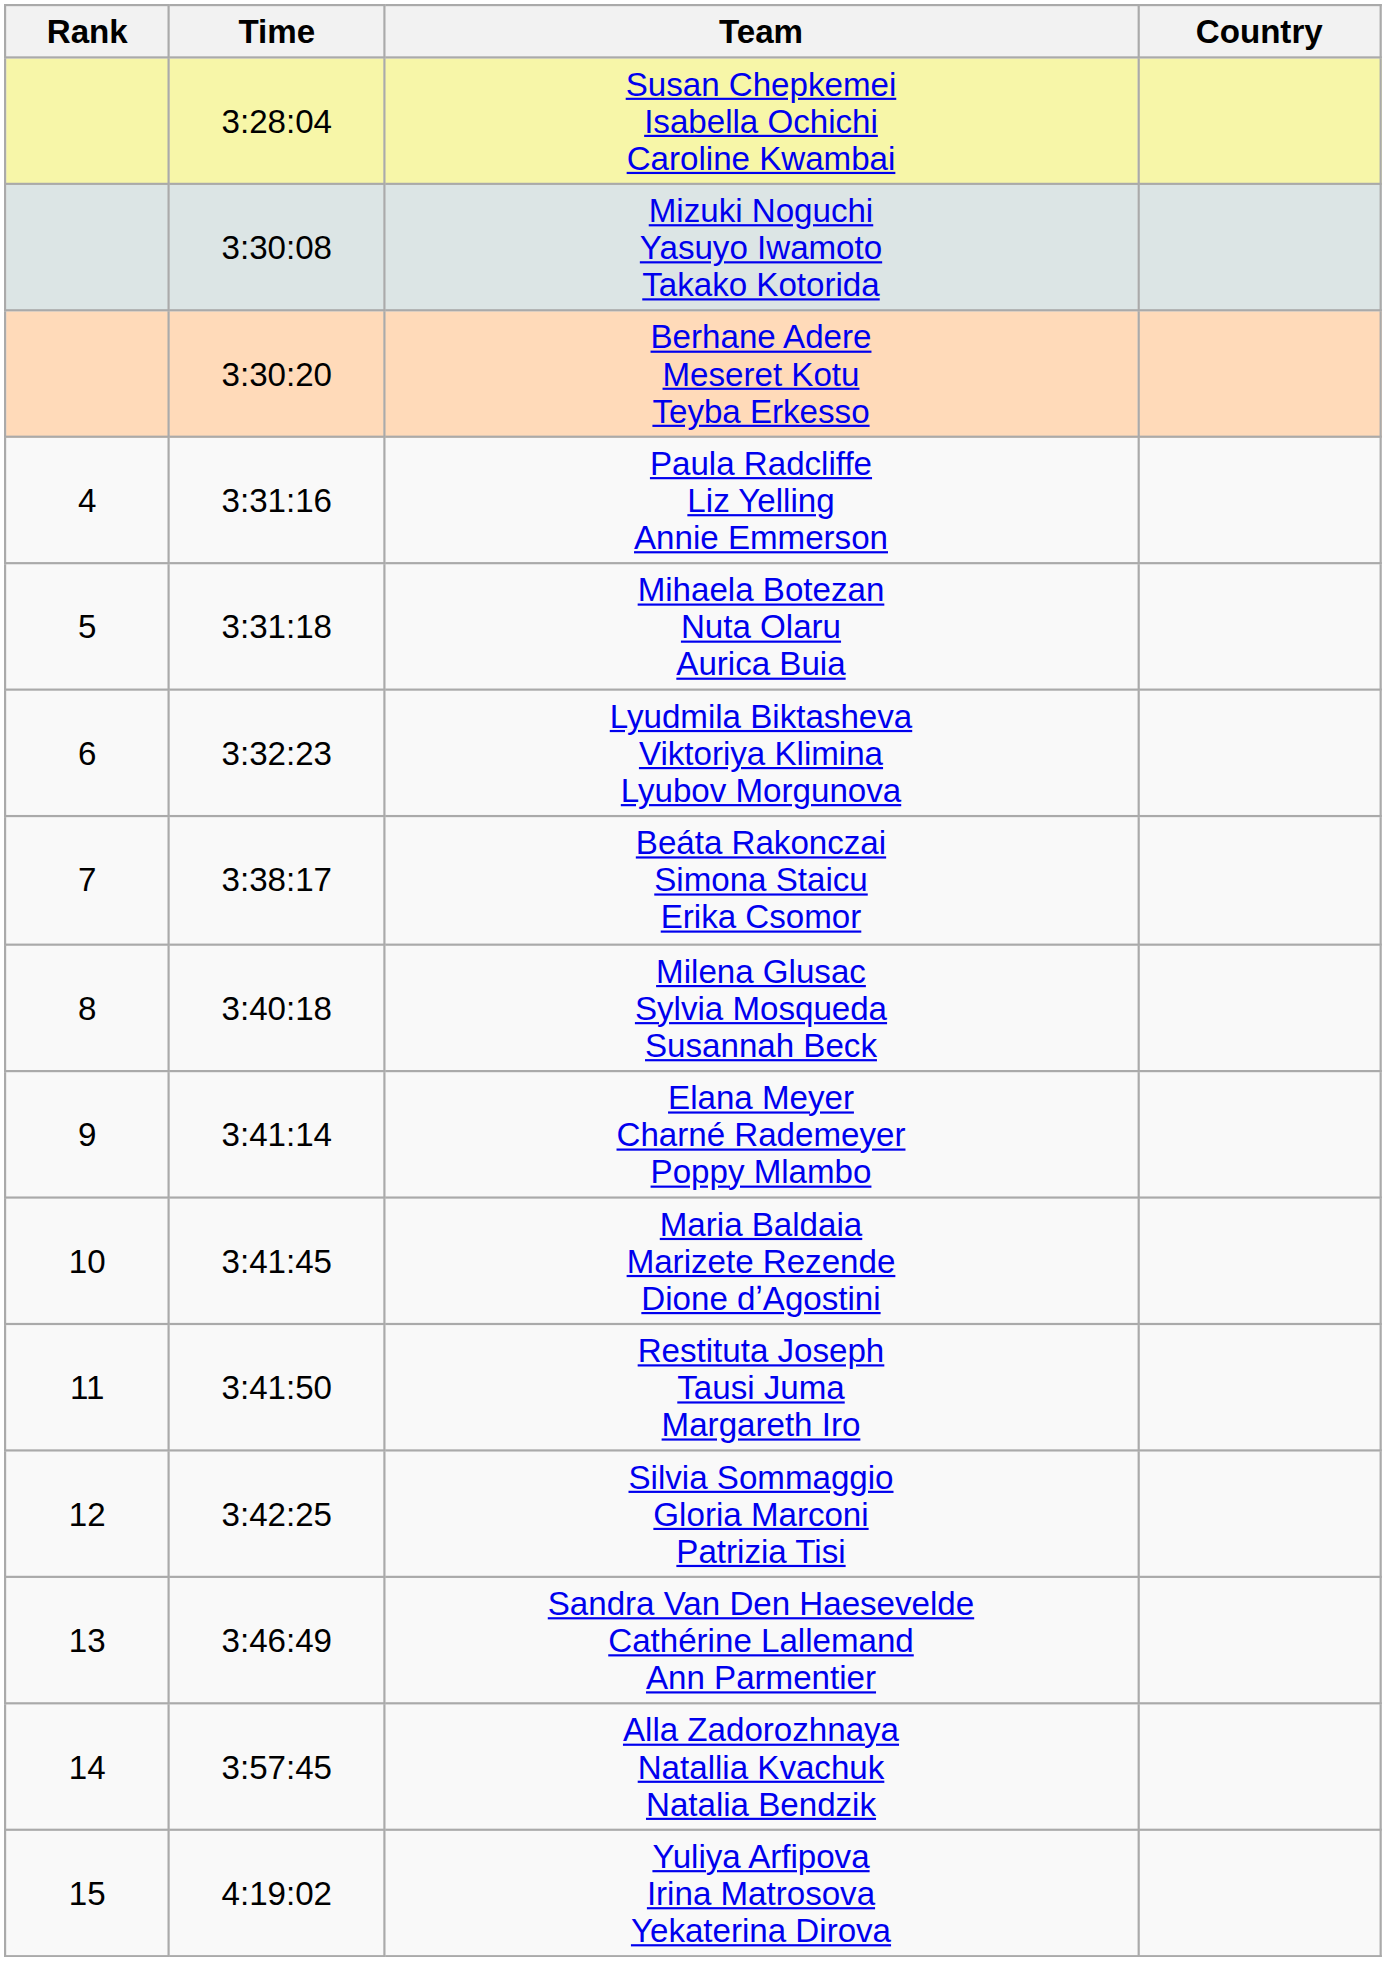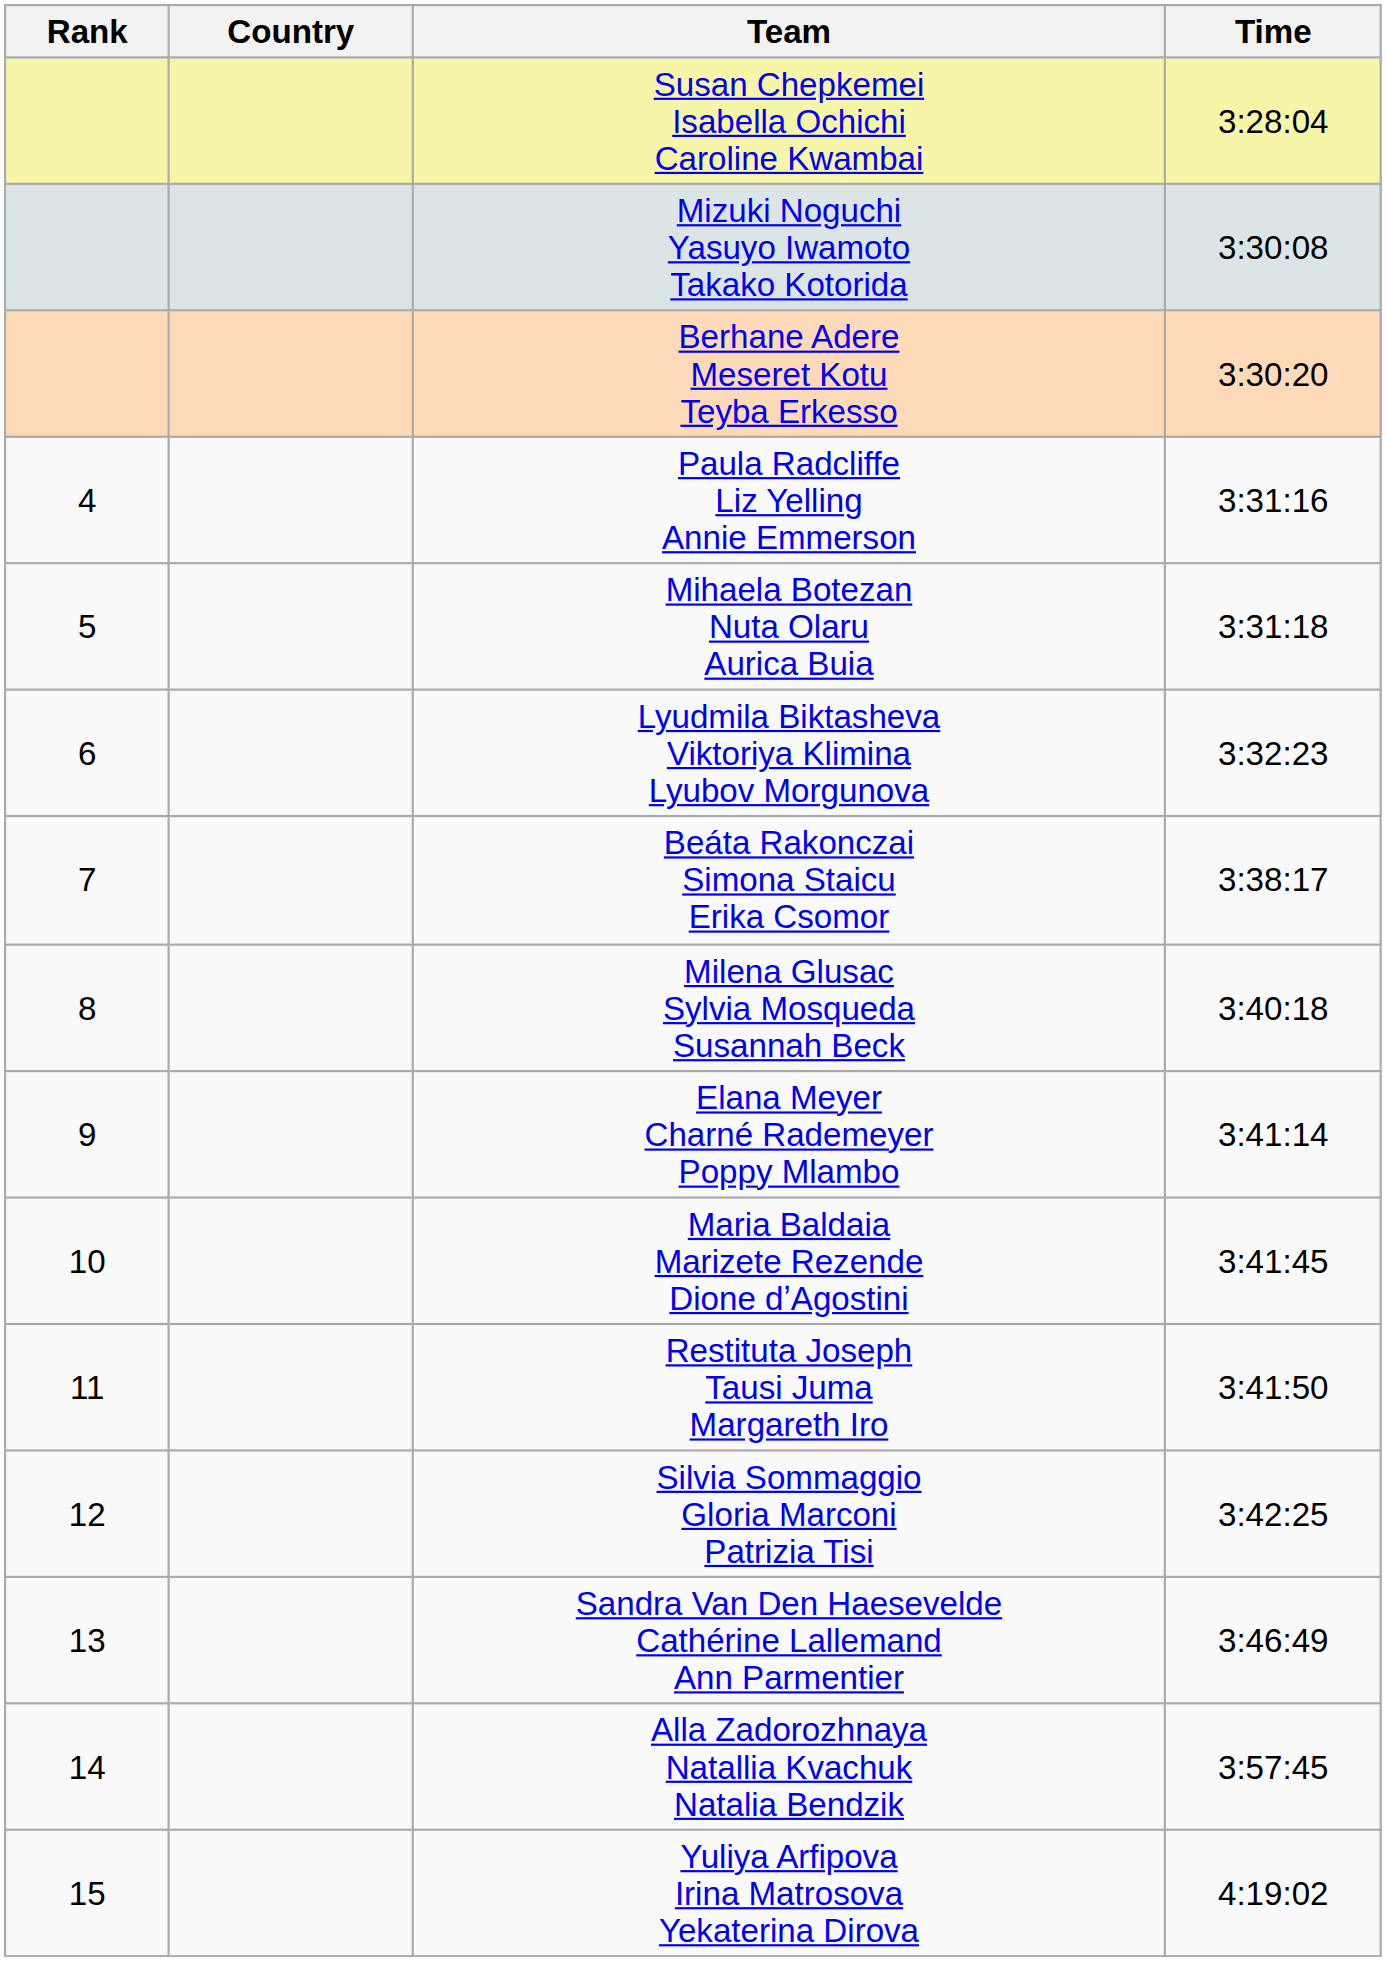columns swapped: Country <-> Time
